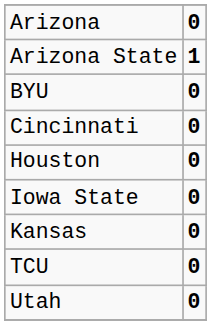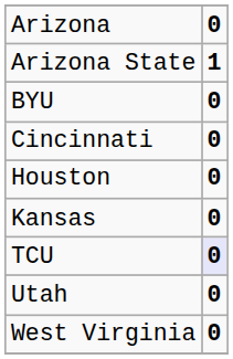- row: Iowa State | 0
TCU | column 2: no background -> lavender background
+ row: West Virginia | 0
